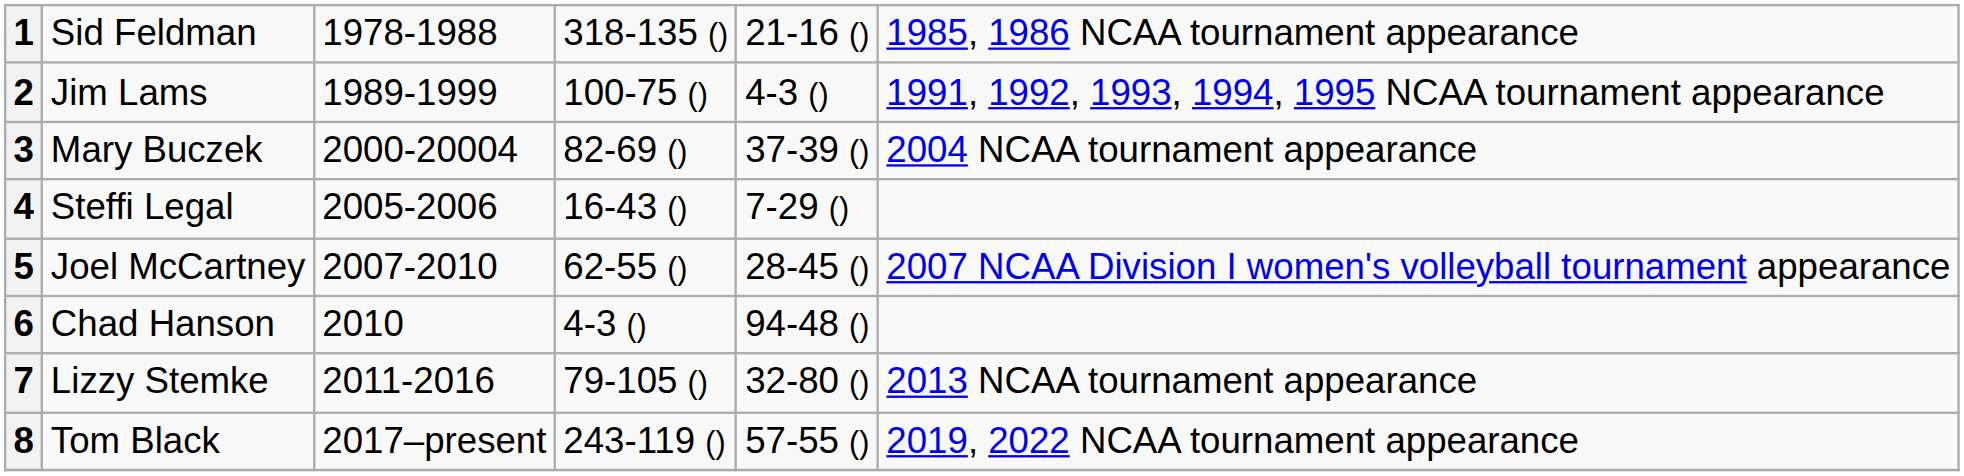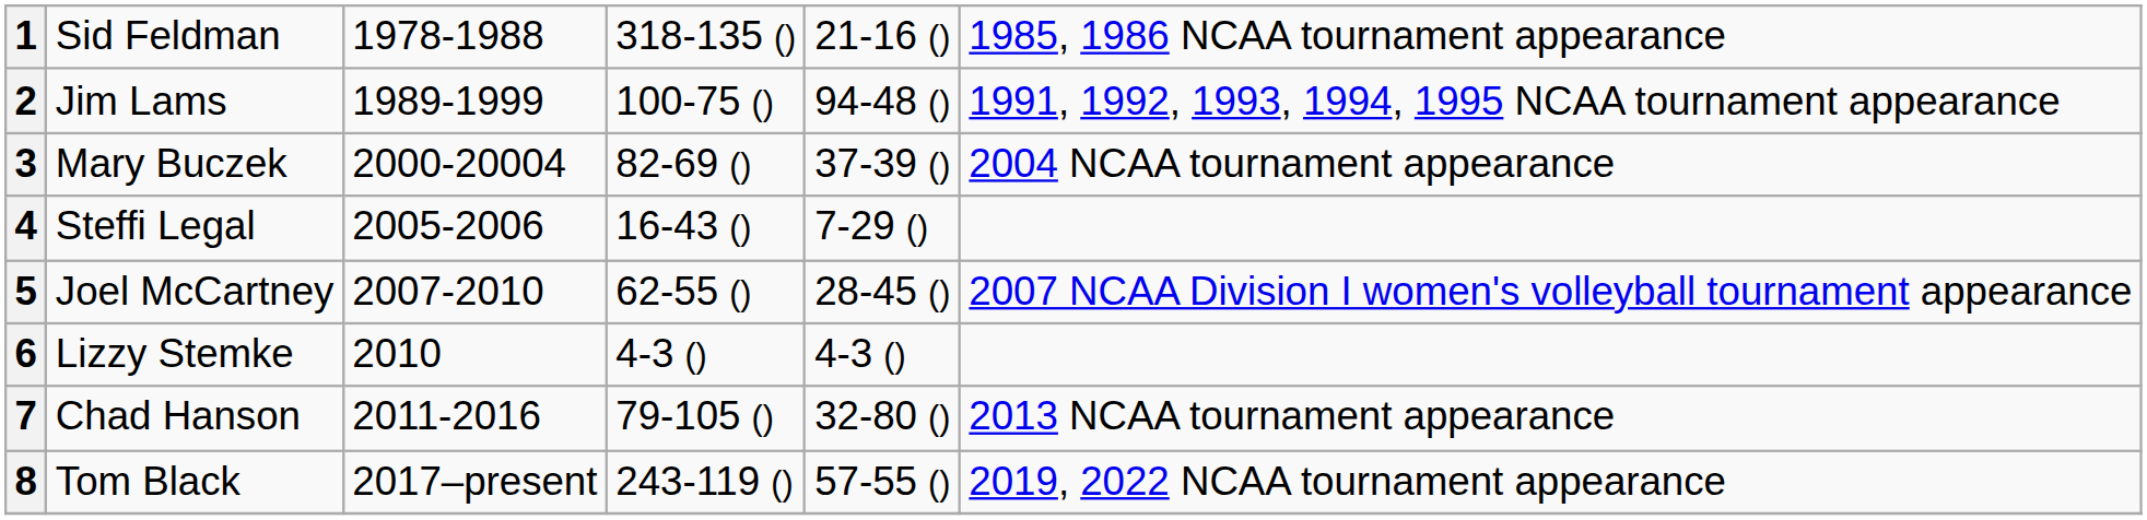2 | column 5: 4-3 () -> 94-48 ()
6 | column 2: Chad Hanson -> Lizzy Stemke
6 | column 5: 94-48 () -> 4-3 ()
7 | column 2: Lizzy Stemke -> Chad Hanson
